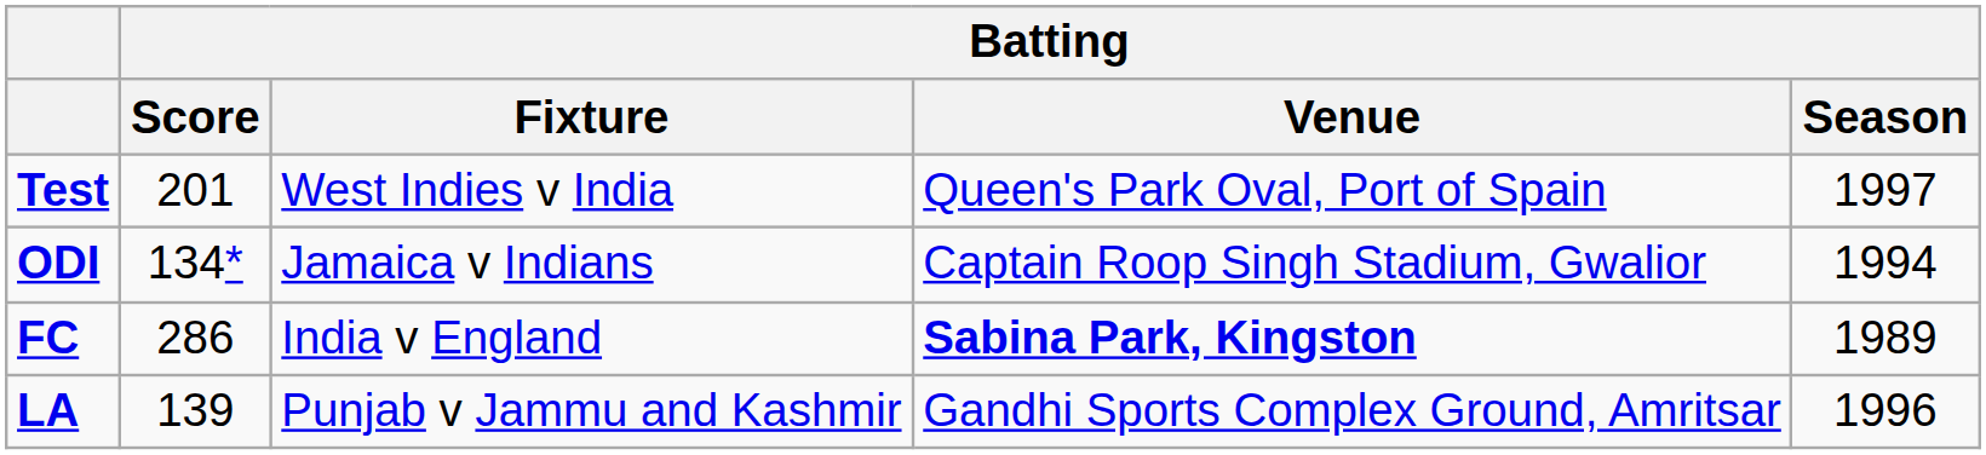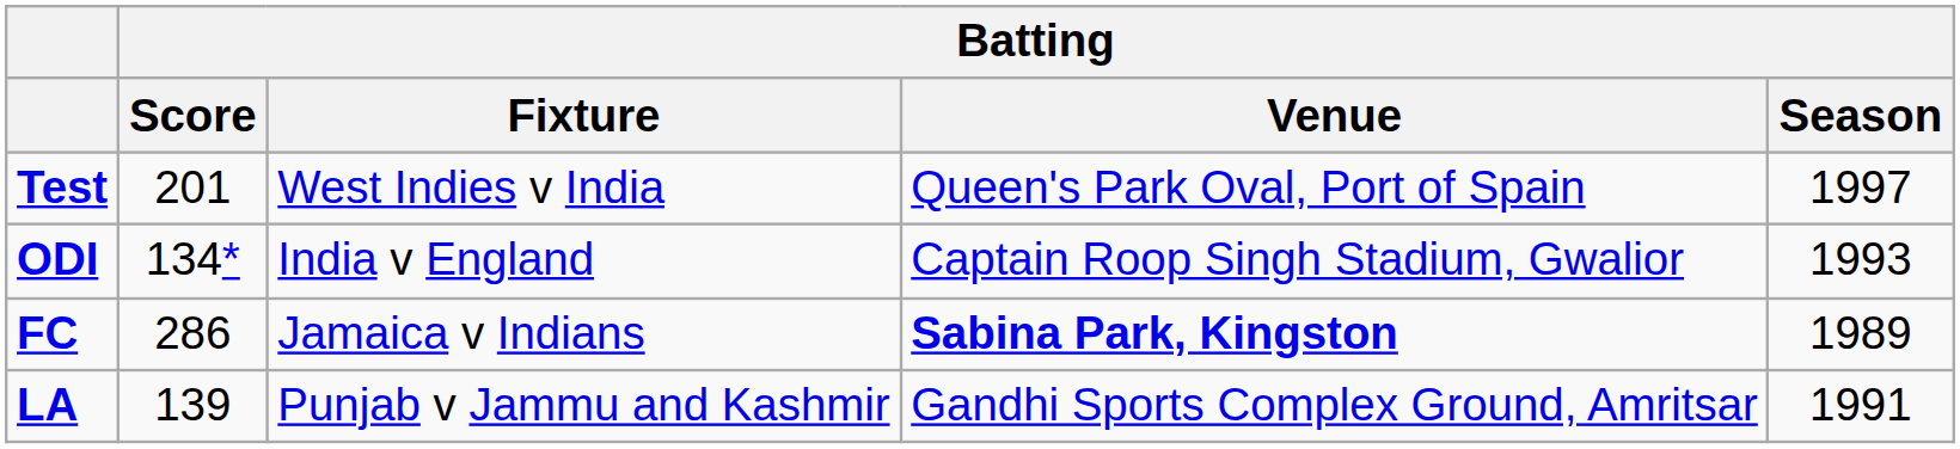ODI | Batting / Fixture: Jamaica v Indians -> India v England
ODI | Batting / Season: 1994 -> 1993
FC | Batting / Fixture: India v England -> Jamaica v Indians
LA | Batting / Season: 1996 -> 1991
